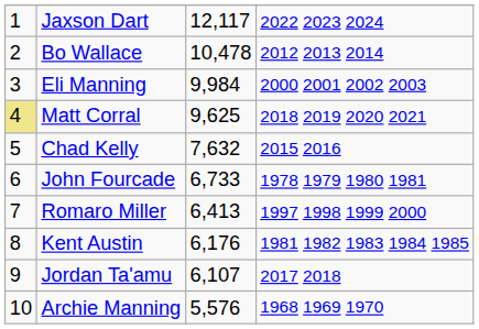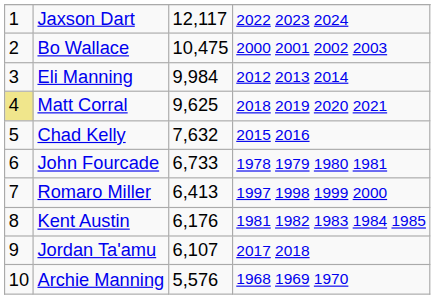Bo Wallace | column 3: 10,478 -> 10,475
Bo Wallace | column 4: 2012 2013 2014 -> 2000 2001 2002 2003
Eli Manning | column 4: 2000 2001 2002 2003 -> 2012 2013 2014
